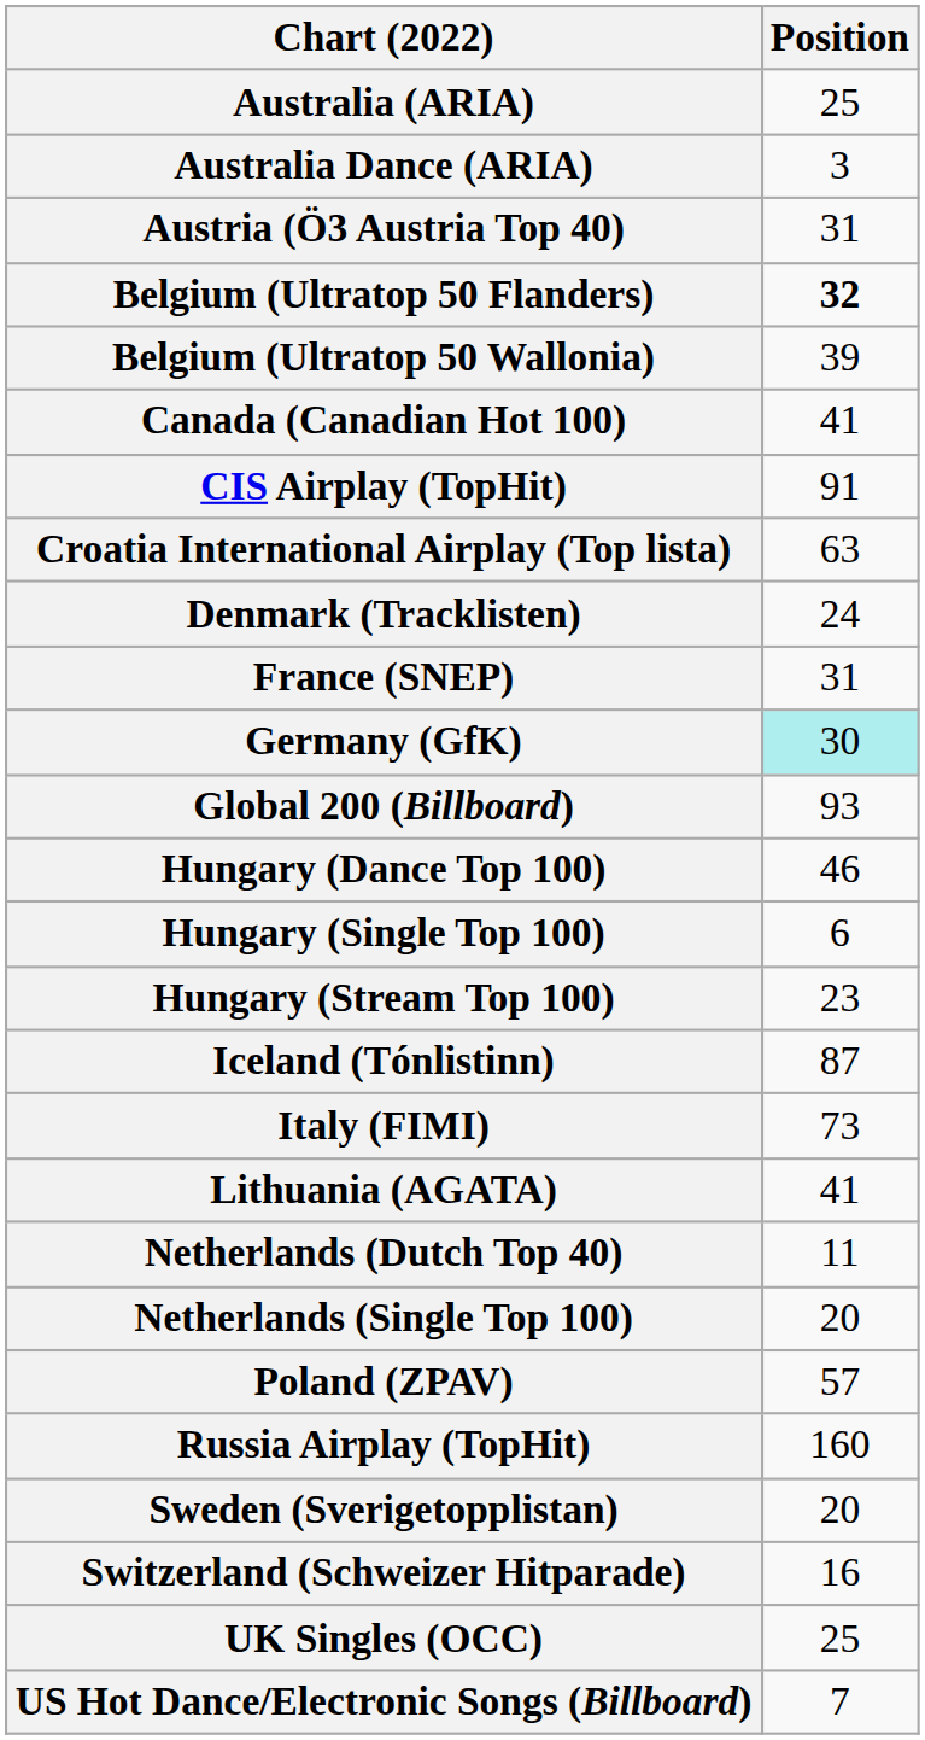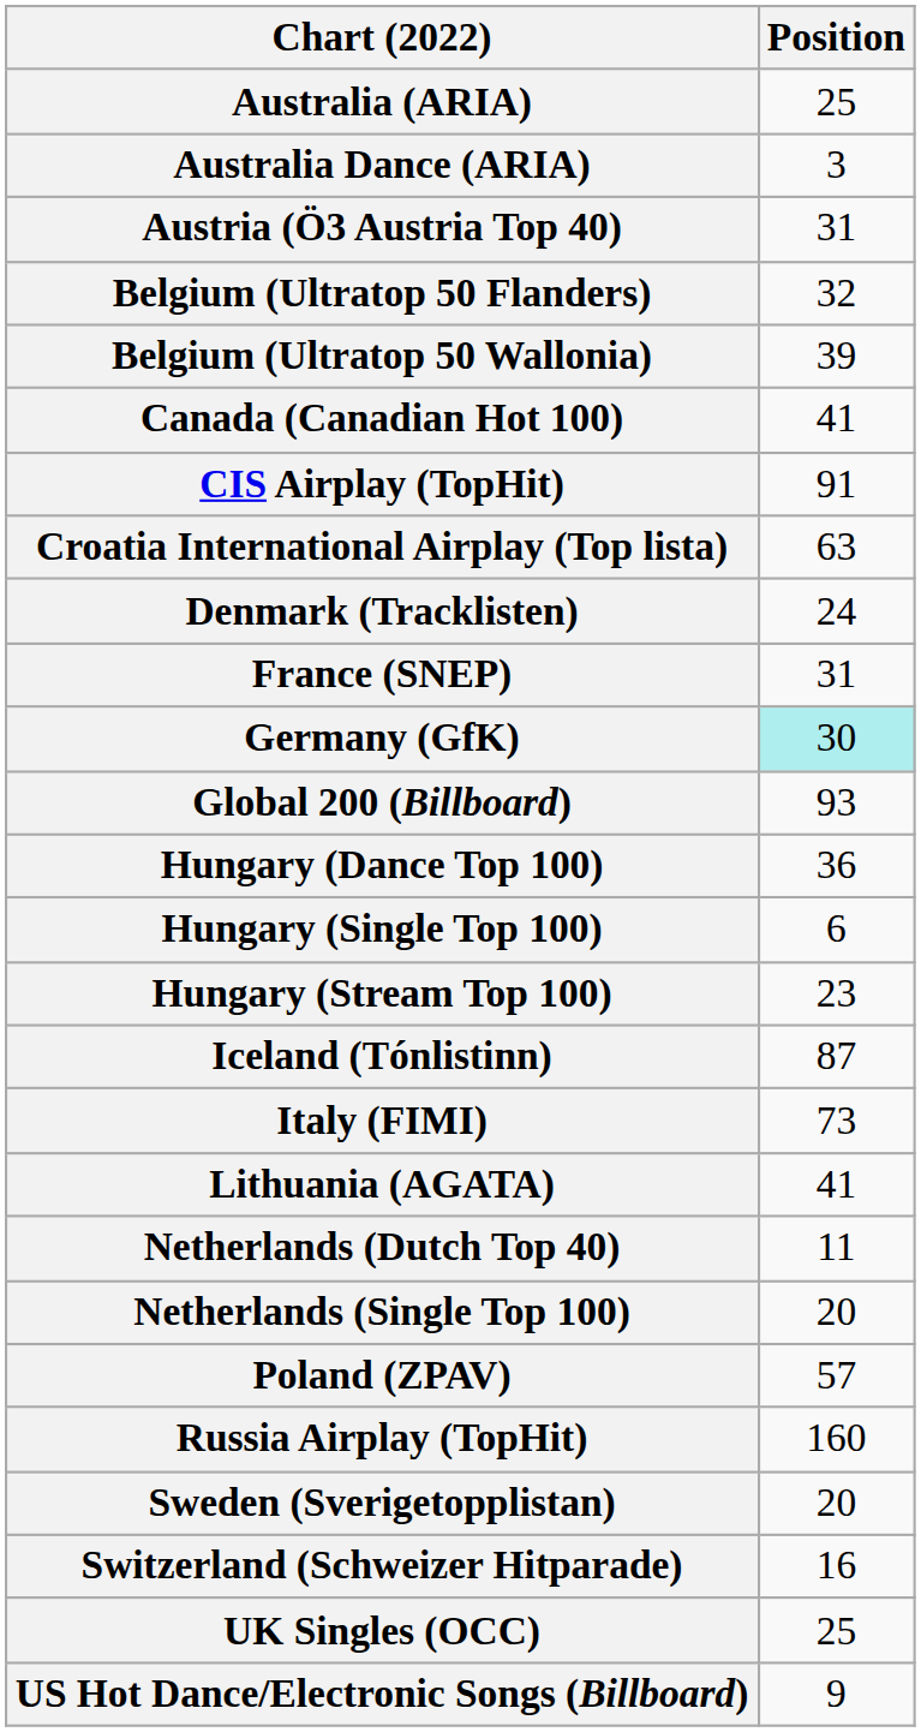Belgium (Ultratop 50 Flanders) | Position: bold -> normal
Hungary (Dance Top 100) | Position: 46 -> 36
US Hot Dance/Electronic Songs (Billboard) | Position: 7 -> 9
